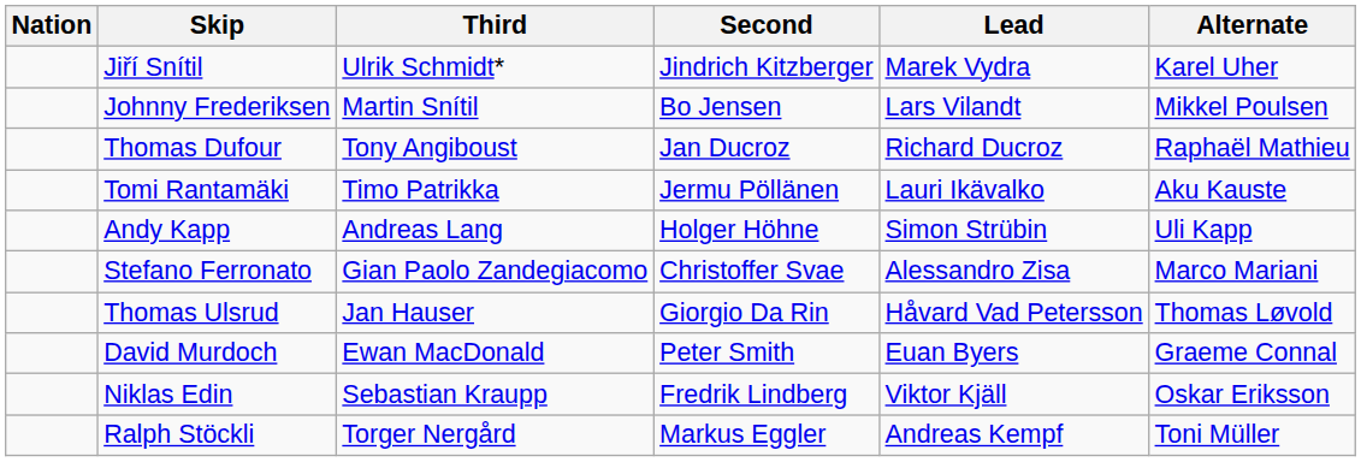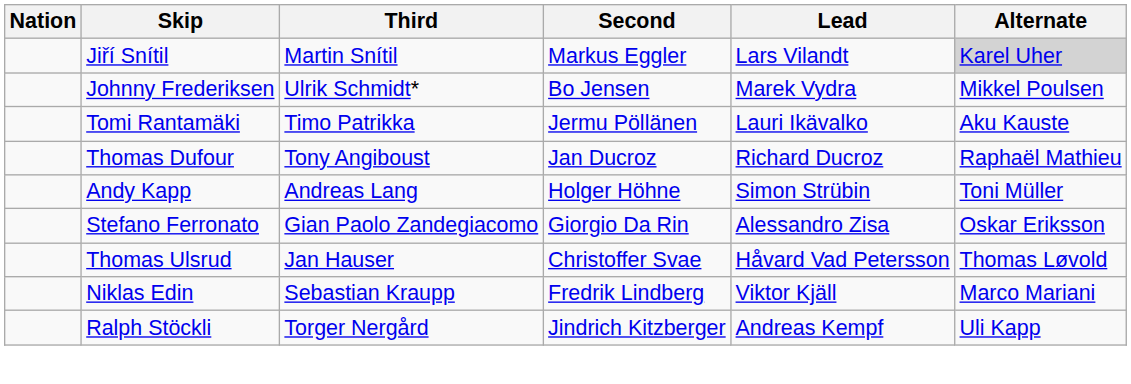Jiří Snítil | Third: Ulrik Schmidt* -> Martin Snítil
Jiří Snítil | Second: Jindrich Kitzberger -> Markus Eggler
Jiří Snítil | Lead: Marek Vydra -> Lars Vilandt
Jiří Snítil | Alternate: no background -> lightgrey background
Johnny Frederiksen | Third: Martin Snítil -> Ulrik Schmidt*
Johnny Frederiksen | Lead: Lars Vilandt -> Marek Vydra
rows swapped: Tomi Rantamäki <-> Thomas Dufour
Andy Kapp | Alternate: Uli Kapp -> Toni Müller
Stefano Ferronato | Second: Christoffer Svae -> Giorgio Da Rin
Stefano Ferronato | Alternate: Marco Mariani -> Oskar Eriksson
Thomas Ulsrud | Second: Giorgio Da Rin -> Christoffer Svae
- row: David Murdoch | Ewan MacDonald | Peter Smith | Euan Byers | Graeme Connal
Niklas Edin | Alternate: Oskar Eriksson -> Marco Mariani
Ralph Stöckli | Second: Markus Eggler -> Jindrich Kitzberger
Ralph Stöckli | Alternate: Toni Müller -> Uli Kapp
